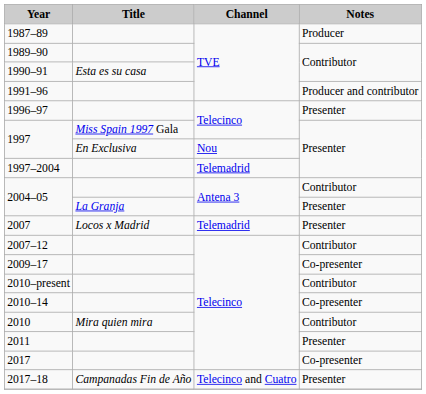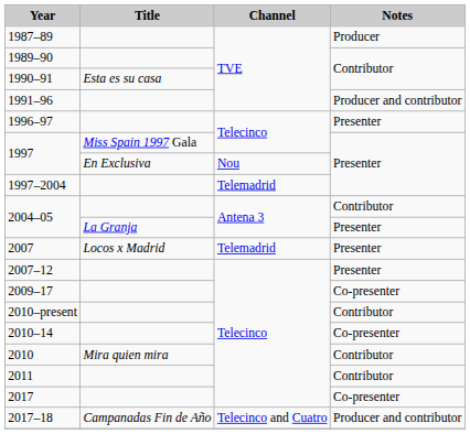2007–12 | Notes: Contributor -> Presenter
2011 | Notes: Presenter -> Contributor
2017–18 | Notes: Presenter -> Producer and contributor
